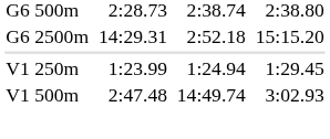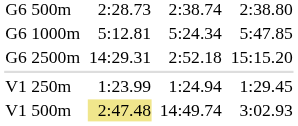+ row: G6 1000m | 5:12.81 | 5:24.34 | 5:47.85
V1 500m | column 3: no background -> khaki background
